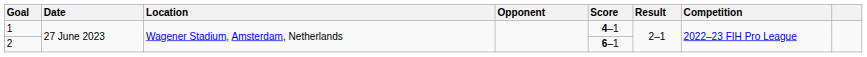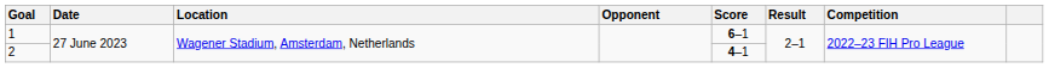1 | Score: 4–1 -> 6–1
2 | Score: 6–1 -> 4–1
